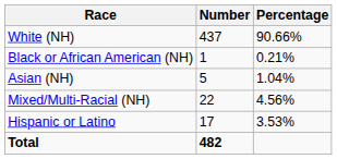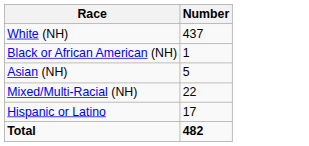- column: Percentage | 90.66% | 0.21% | 1.04% | 4.56% | 3.53%
